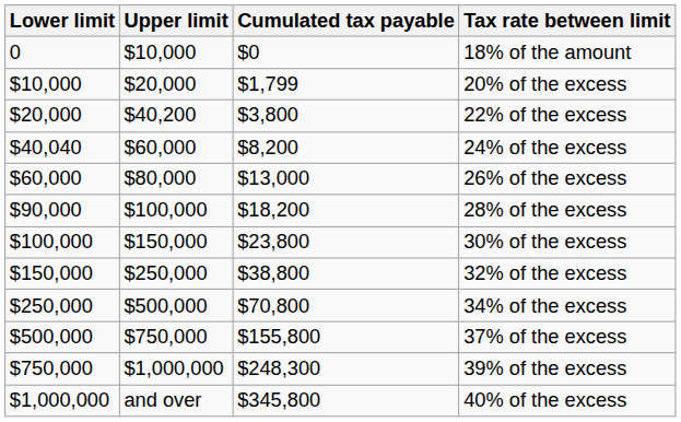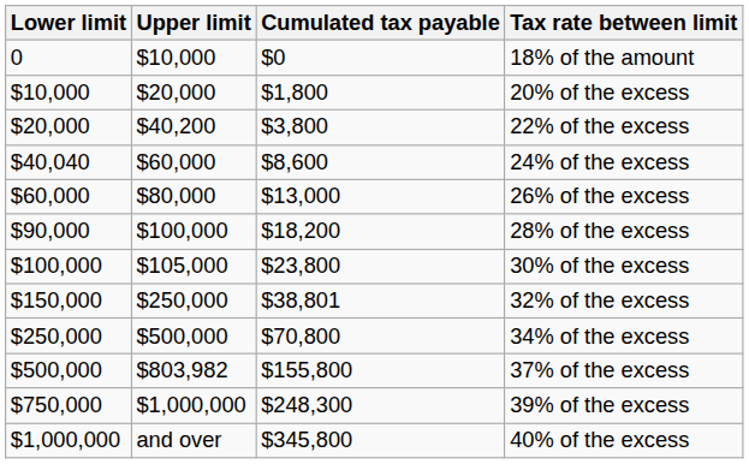20% of the excess | Cumulated tax payable: $1,799 -> $1,800
24% of the excess | Cumulated tax payable: $8,200 -> $8,600
30% of the excess | Upper limit: $150,000 -> $105,000
32% of the excess | Cumulated tax payable: $38,800 -> $38,801
37% of the excess | Upper limit: $750,000 -> $803,982
